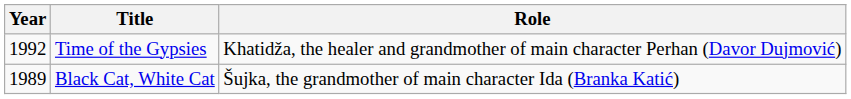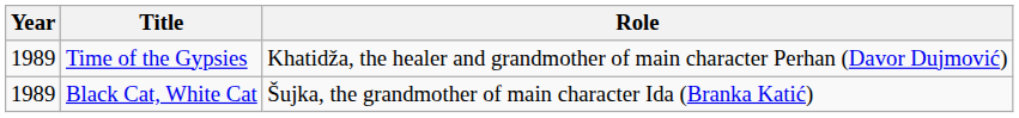Time of the Gypsies | Year: 1992 -> 1989
